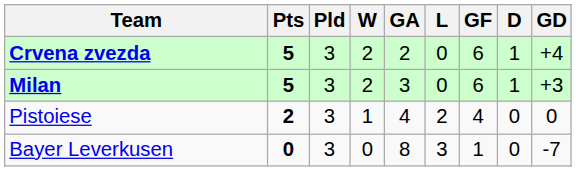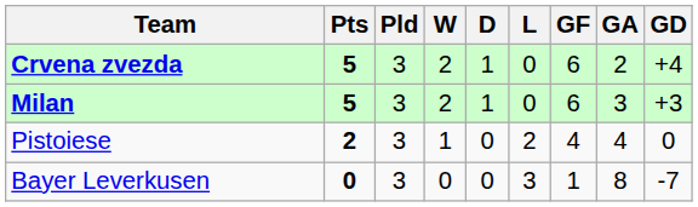columns swapped: D <-> GA
